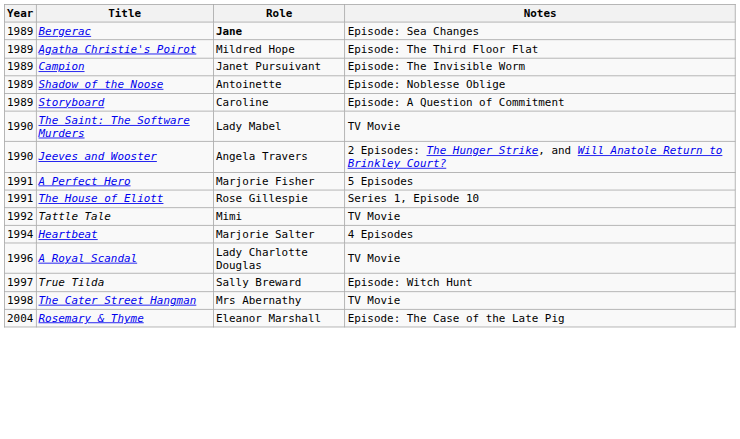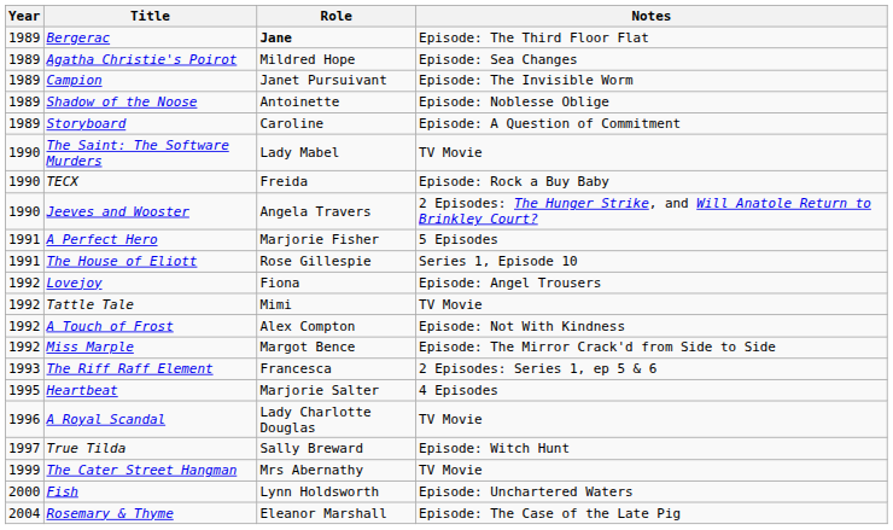Bergerac | Notes: Episode: Sea Changes -> Episode: The Third Floor Flat
Agatha Christie's Poirot | Notes: Episode: The Third Floor Flat -> Episode: Sea Changes
+ row: 1990 | TECX | Freida | Episode: Rock a Buy Baby
+ row: 1992 | Lovejoy | Fiona | Episode: Angel Trousers
+ row: 1992 | A Touch of Frost | Alex Compton | Episode: Not With Kindness
+ row: 1992 | Miss Marple | Margot Bence | Episode: The Mirror Crack'd from Side to Side
+ row: 1993 | The Riff Raff Element | Francesca | 2 Episodes: Series 1, ep 5 & 6
Heartbeat | Year: 1994 -> 1995
The Cater Street Hangman | Year: 1998 -> 1999
+ row: 2000 | Fish | Lynn Holdsworth | Episode: Unchartered Waters
